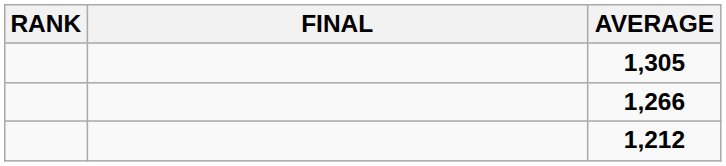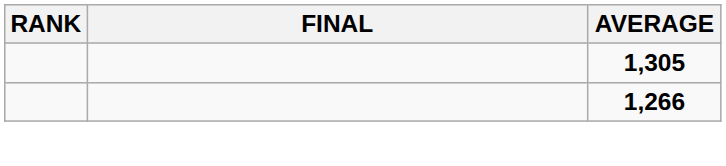- row: 1,212
